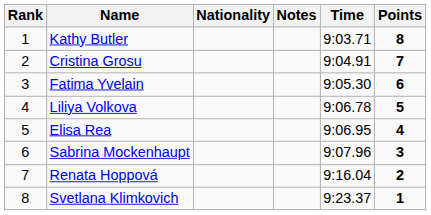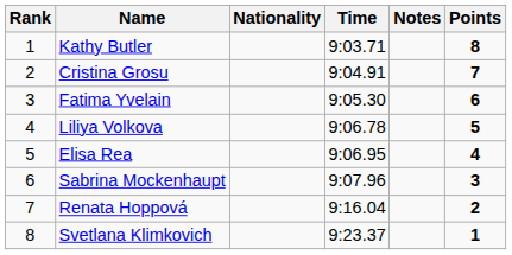columns swapped: Time <-> Notes
